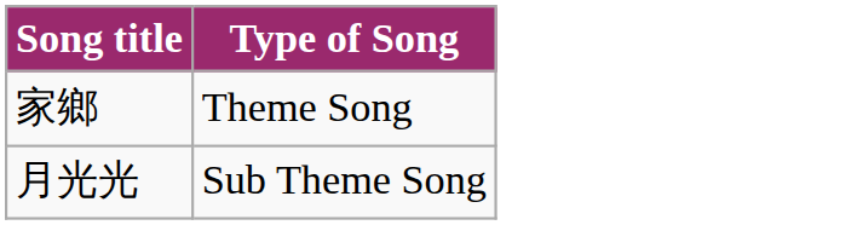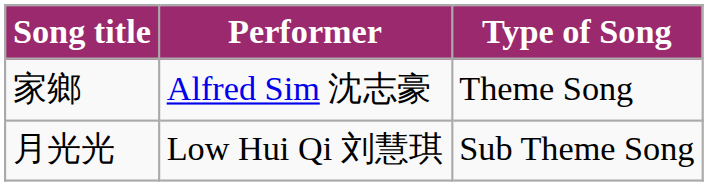+ column: Performer | Alfred Sim 沈志豪 | Low Hui Qi 刘慧琪
